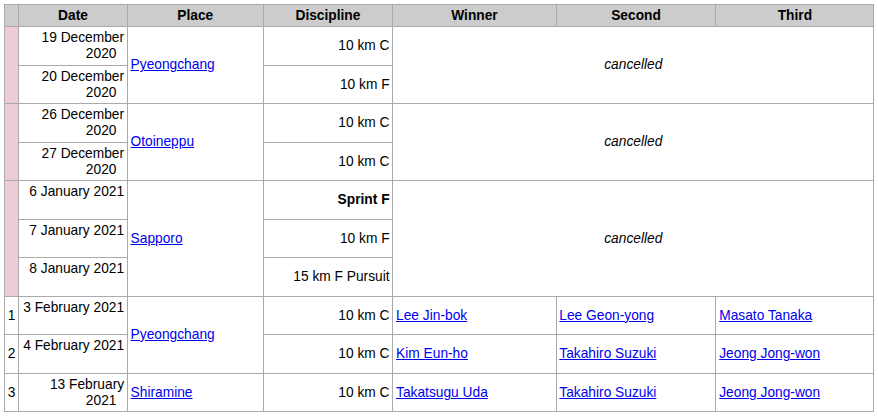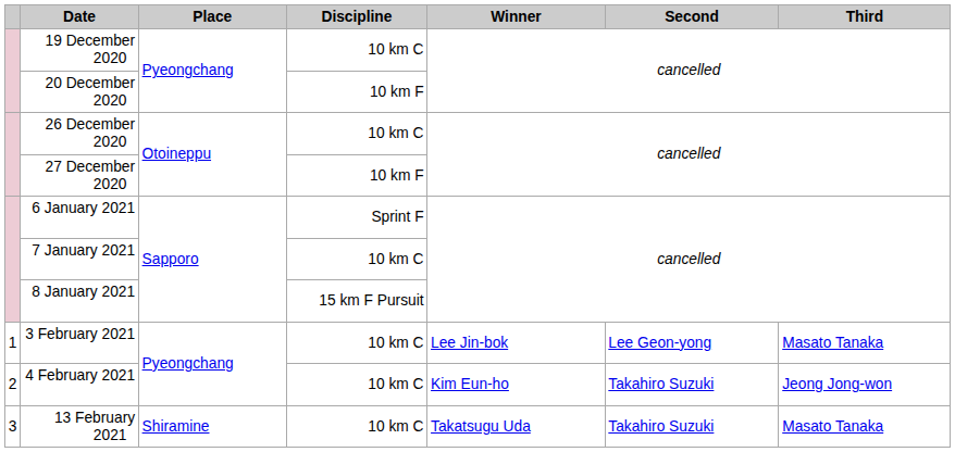27 December 2020 | Discipline: 10 km C -> 10 km F
6 January 2021 | Discipline: bold -> normal
7 January 2021 | Discipline: 10 km F -> 10 km C
13 February 2021 | Third: Jeong Jong-won -> Masato Tanaka
